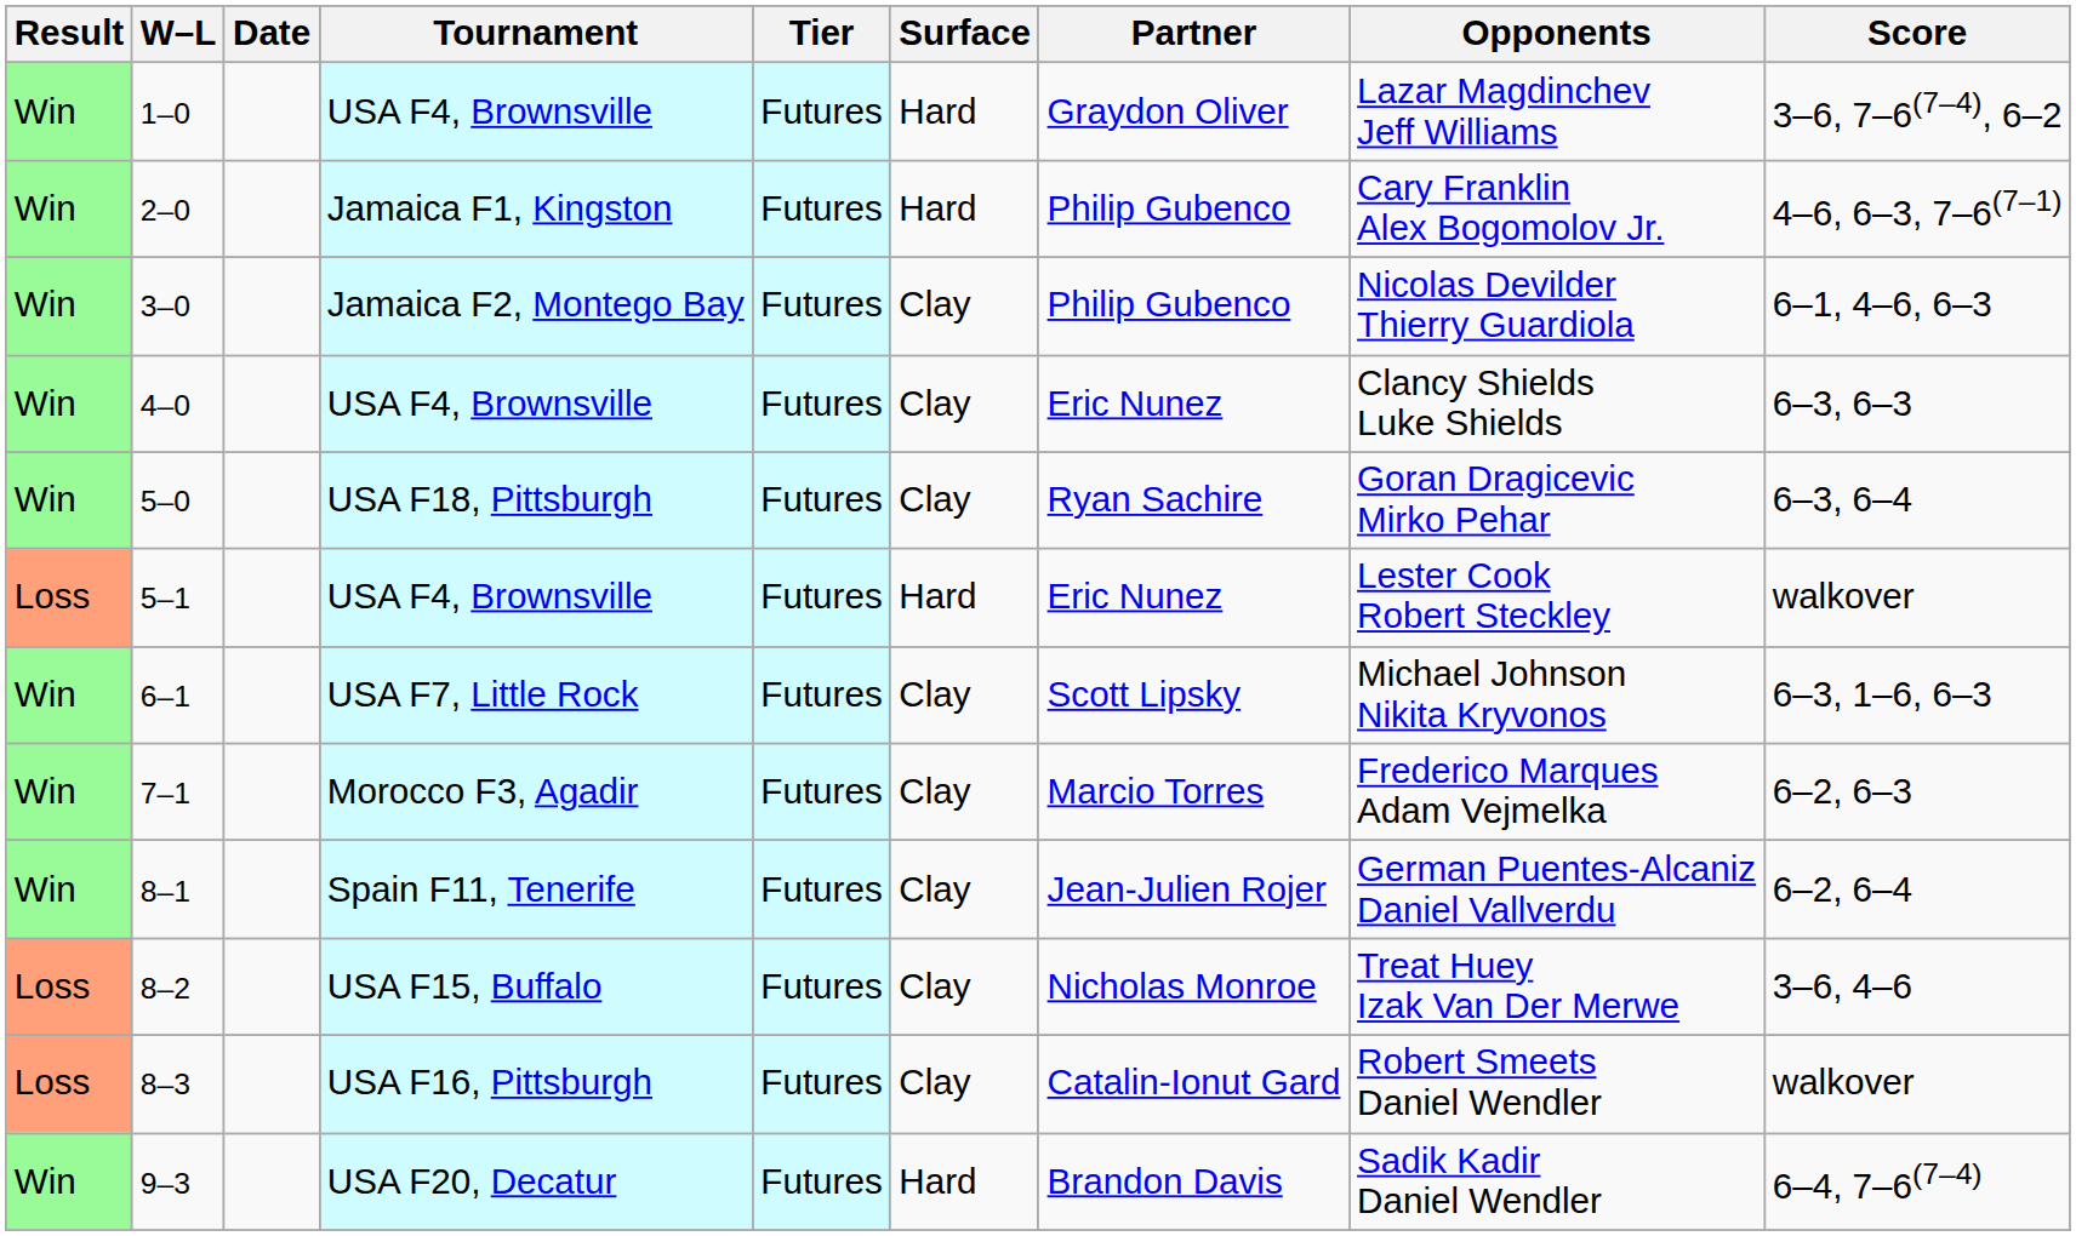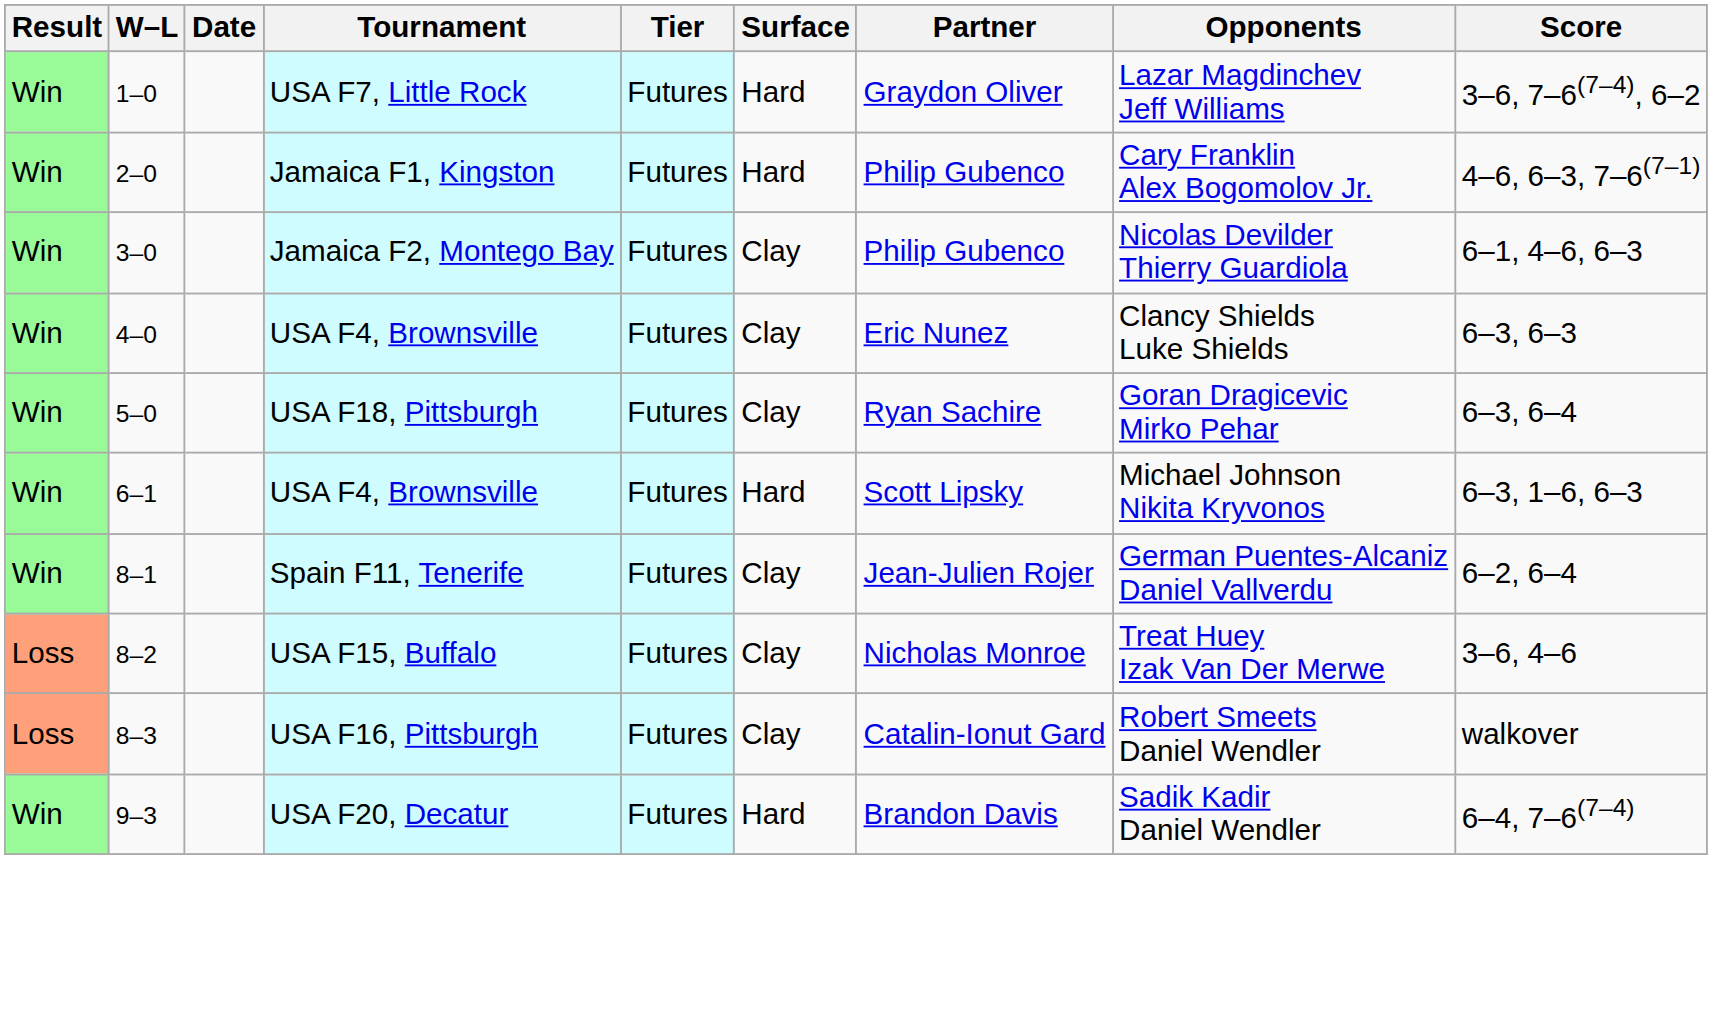1–0 | Tournament: USA F4, Brownsville -> USA F7, Little Rock
- row: Loss | 5–1 | USA F4, Brownsville | Futures | Hard | Eric Nunez | Lester Cook Robert Steckley | walkover
6–1 | Tournament: USA F7, Little Rock -> USA F4, Brownsville
6–1 | Surface: Clay -> Hard
- row: Win | 7–1 | Morocco F3, Agadir | Futures | Clay | Marcio Torres | Frederico Marques Adam Vejmelka | 6–2, 6–3
